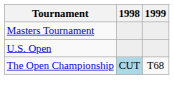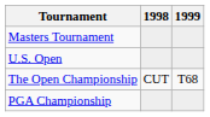The Open Championship | 1998: lightblue background -> no background
+ row: PGA Championship
